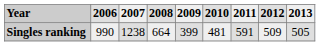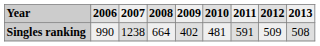Singles ranking | 2009: 399 -> 402
Singles ranking | 2013: 505 -> 508
